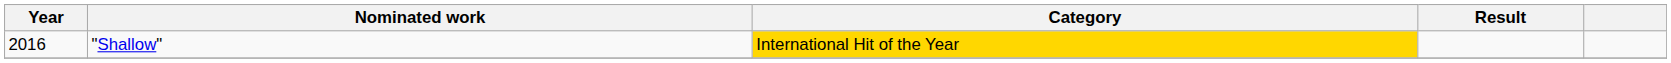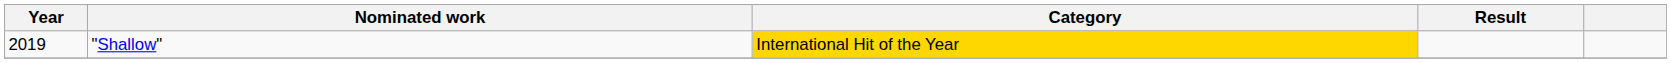"Shallow" | Year: 2016 -> 2019
